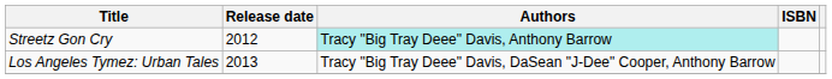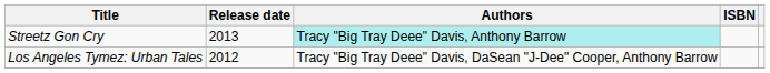Streetz Gon Cry | Release date: 2012 -> 2013
Los Angeles Tymez: Urban Tales | Release date: 2013 -> 2012
